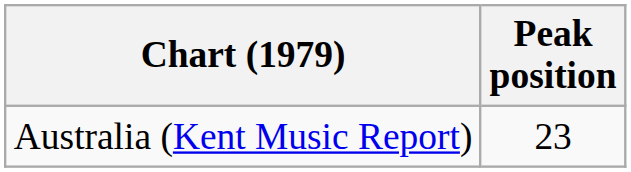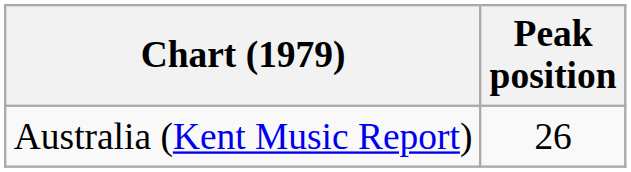Australia (Kent Music Report) | Peak position: 23 -> 26
